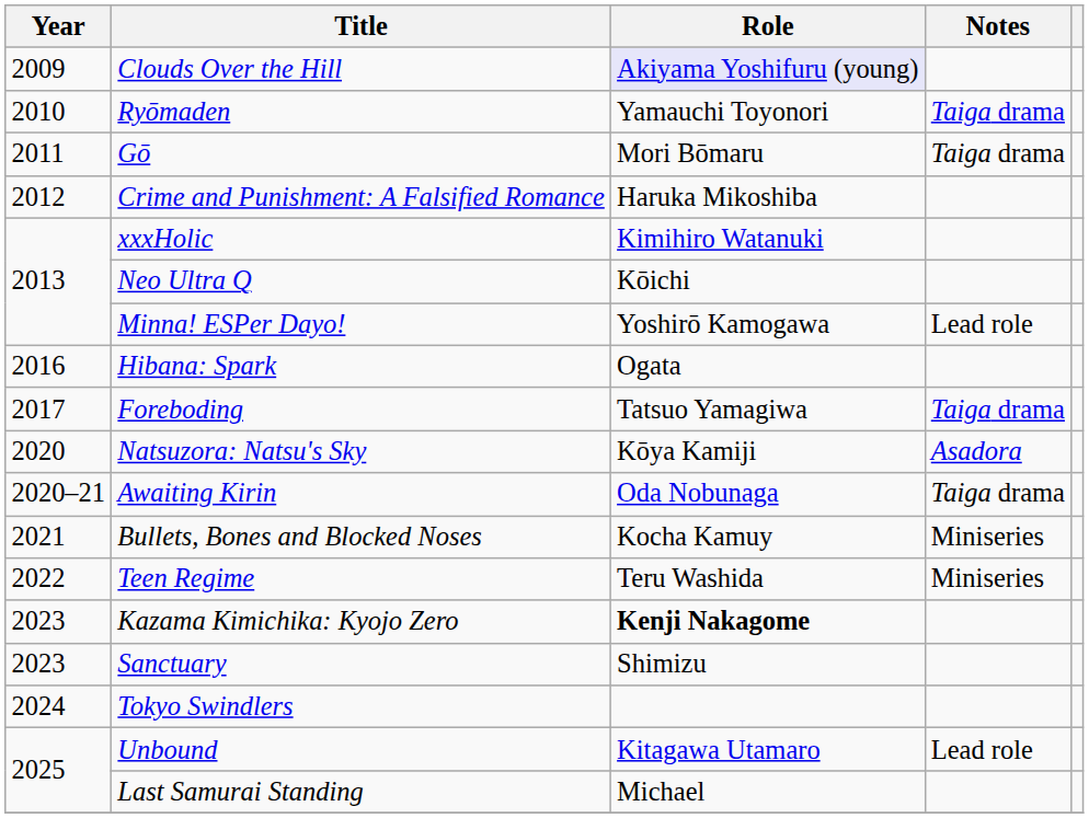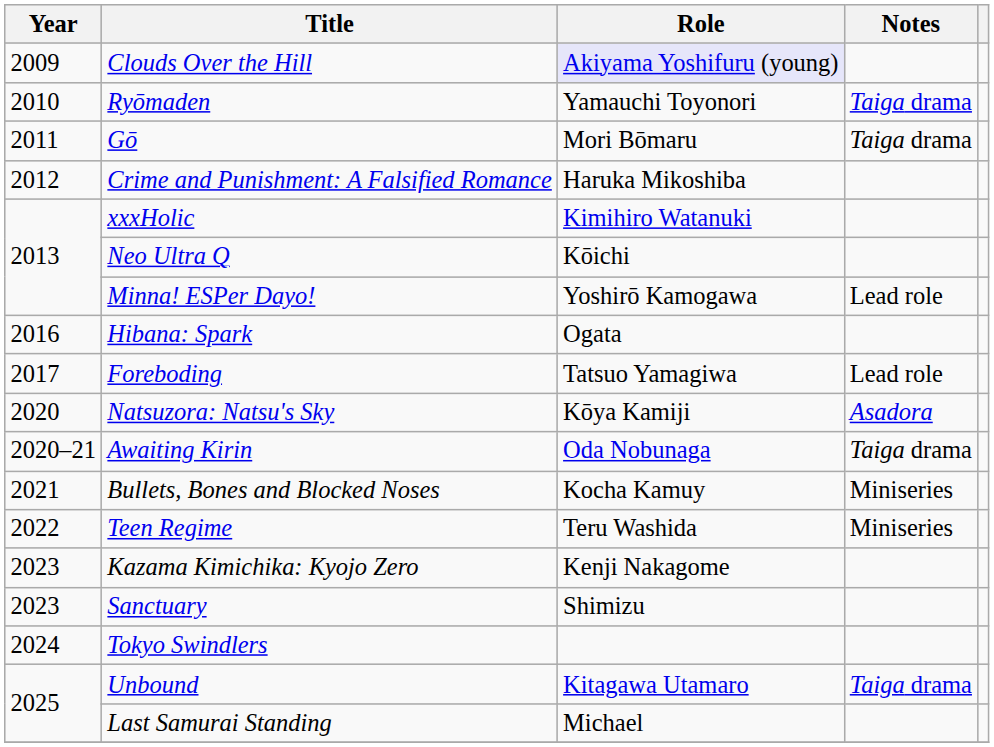Foreboding | Notes: Taiga drama -> Lead role
Kazama Kimichika: Kyojo Zero | Role: bold -> normal
Unbound | Notes: Lead role -> Taiga drama
